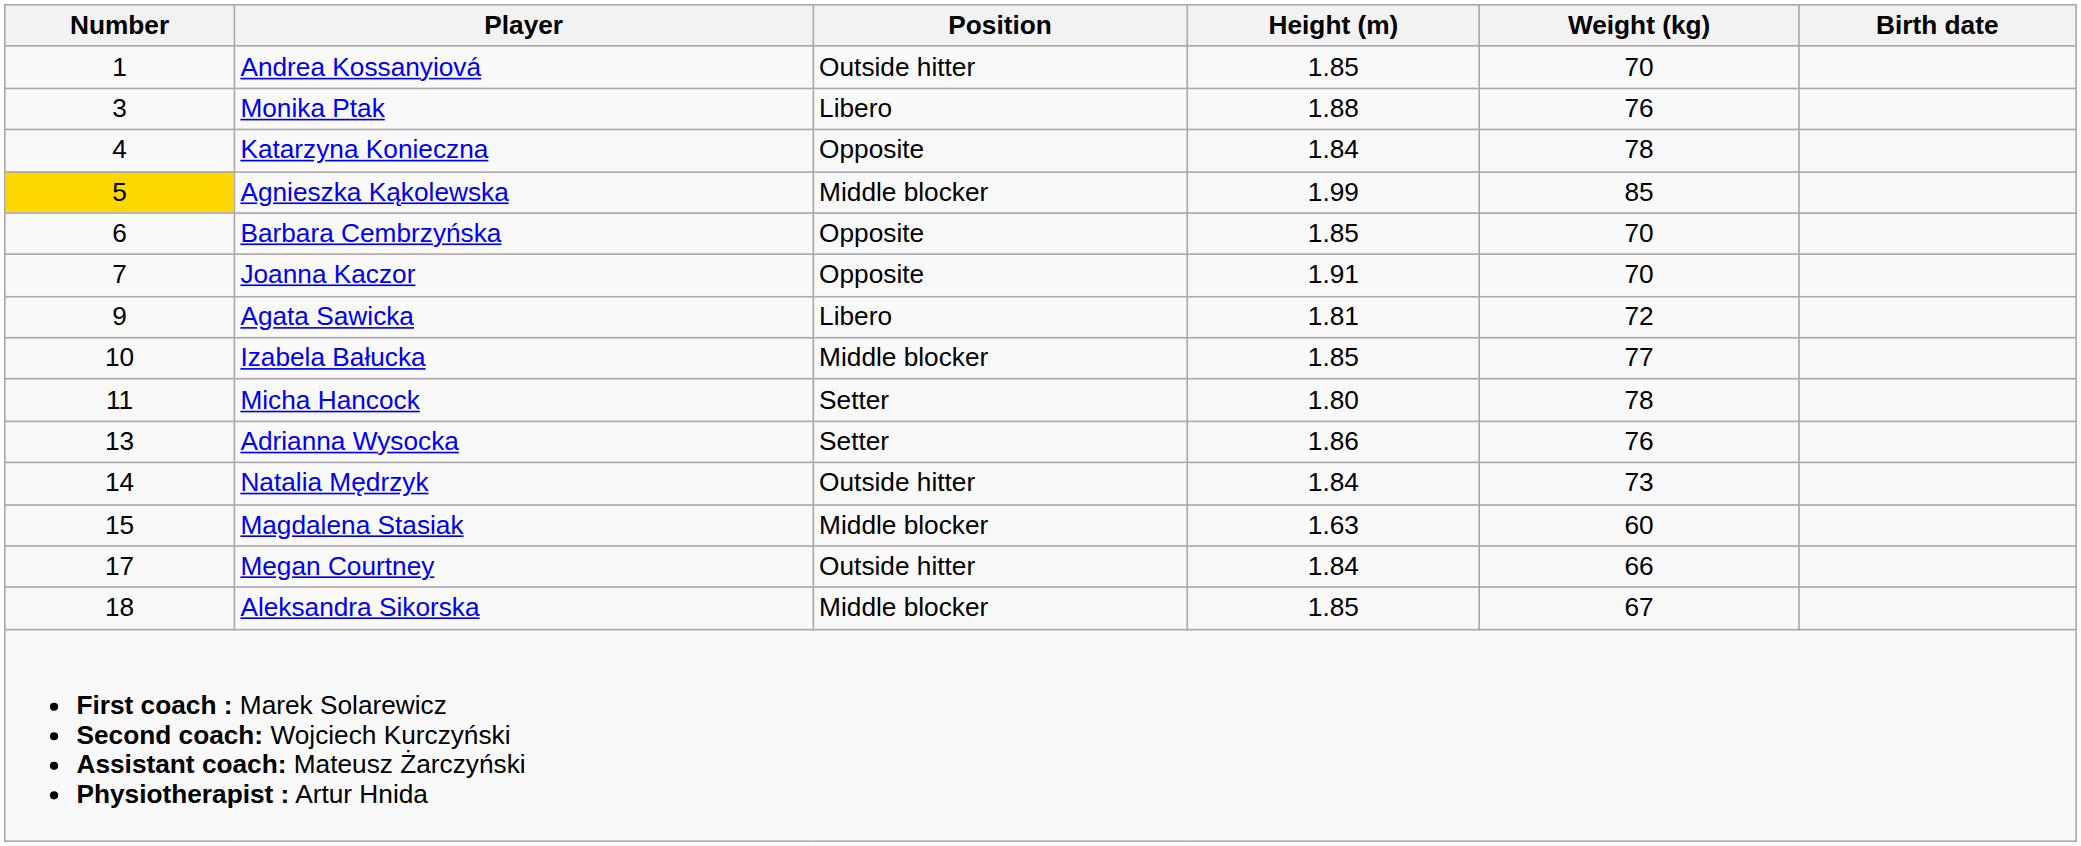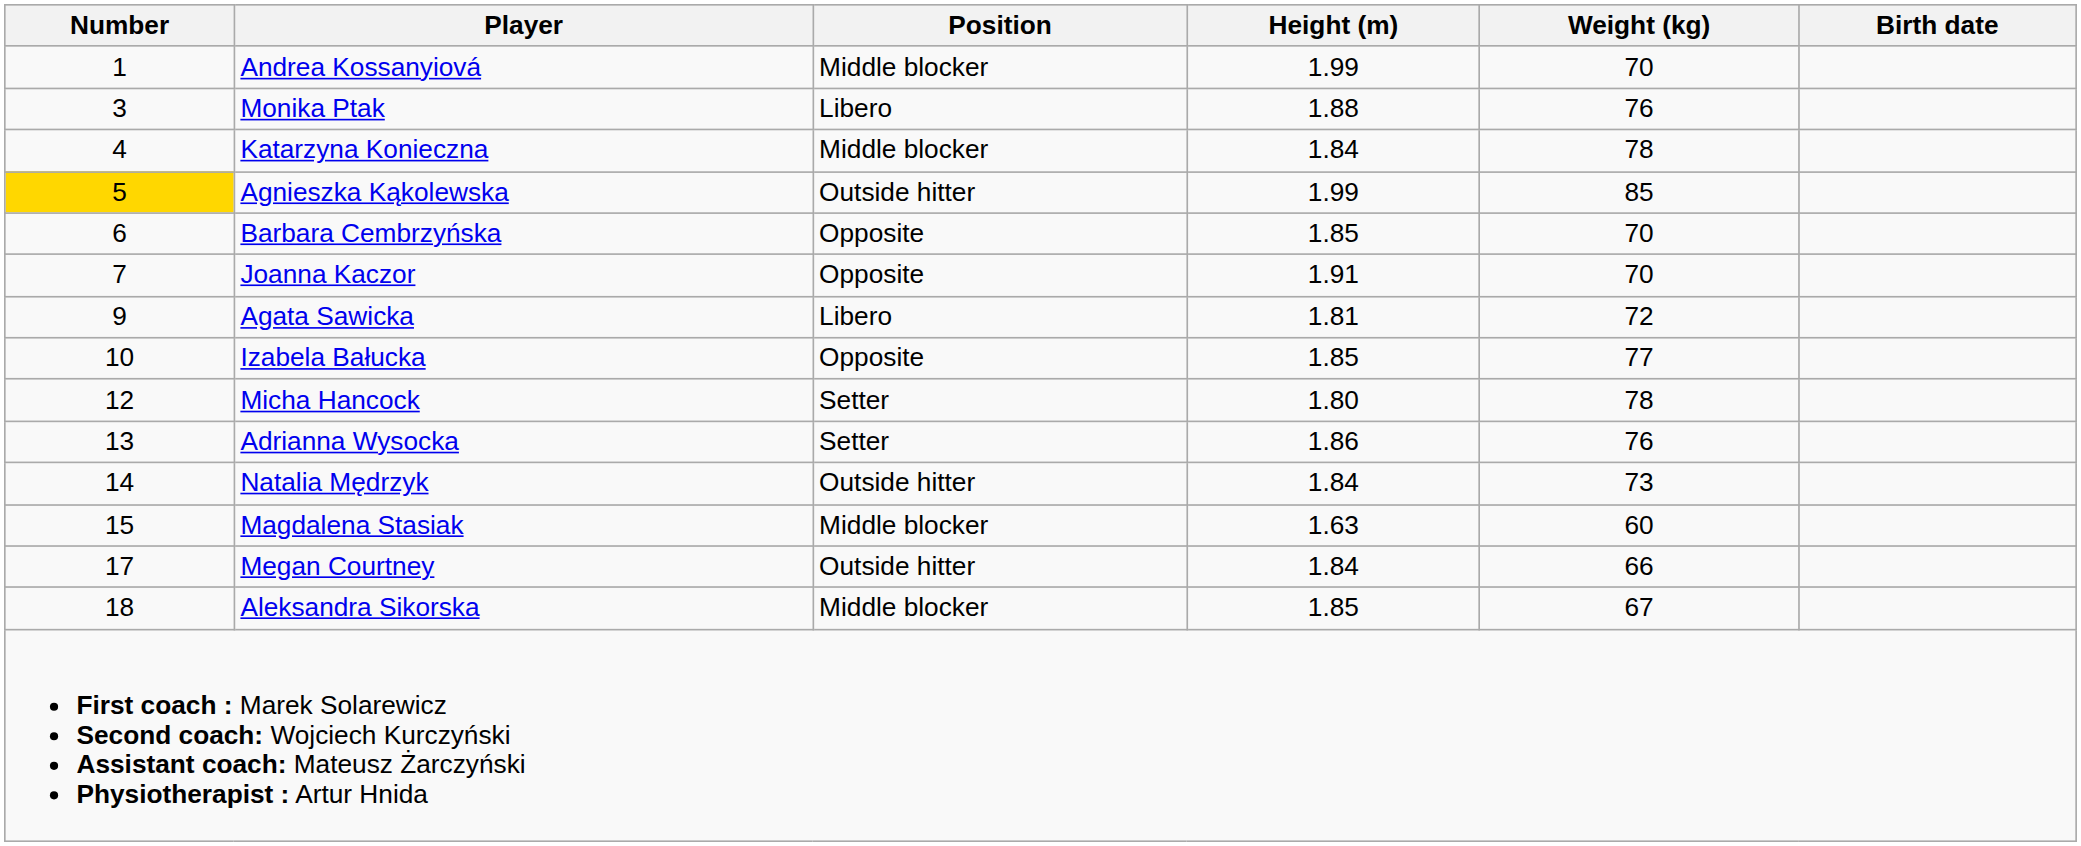Andrea Kossanyiová | Position: Outside hitter -> Middle blocker
Andrea Kossanyiová | Height (m): 1.85 -> 1.99
Katarzyna Konieczna | Position: Opposite -> Middle blocker
Agnieszka Kąkolewska | Position: Middle blocker -> Outside hitter
Izabela Bałucka | Position: Middle blocker -> Opposite
Micha Hancock | Number: 11 -> 12
